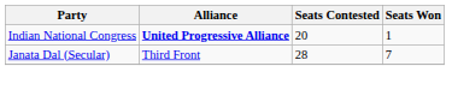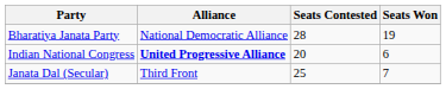+ row: Bharatiya Janata Party | National Democratic Alliance | 28 | 19
Indian National Congress | Seats Won: 1 -> 6
Janata Dal (Secular) | Seats Contested: 28 -> 25
